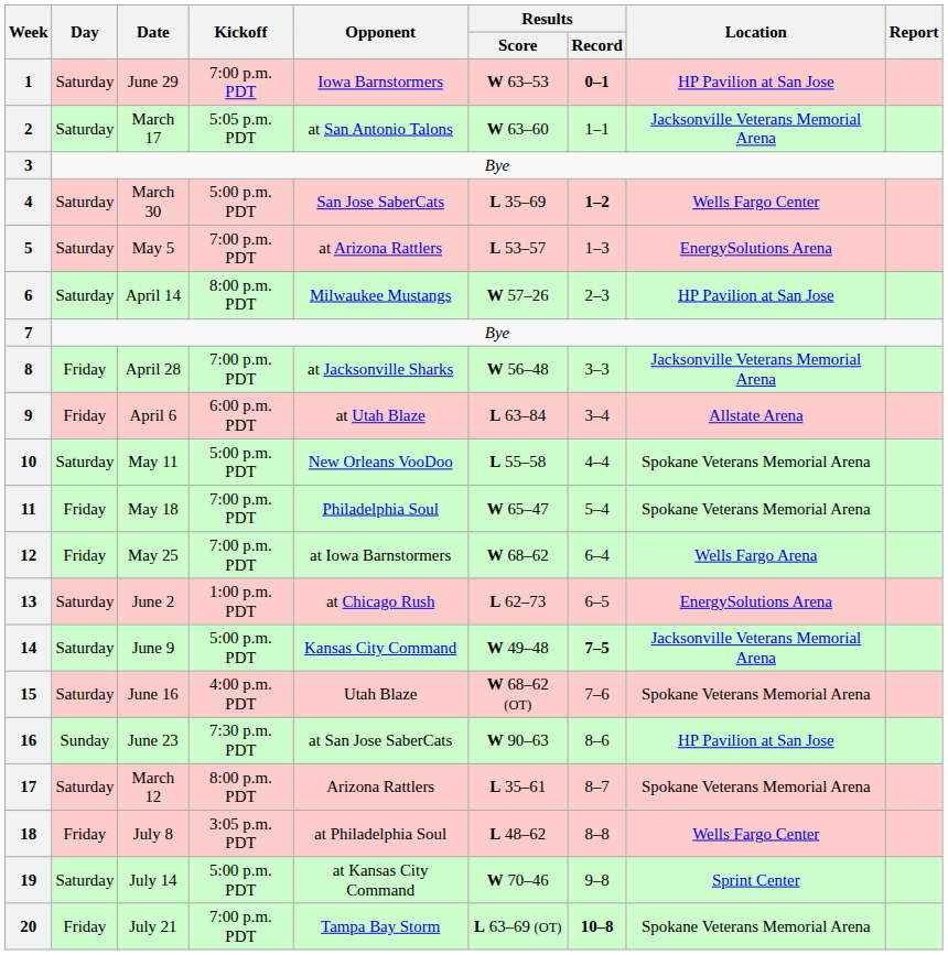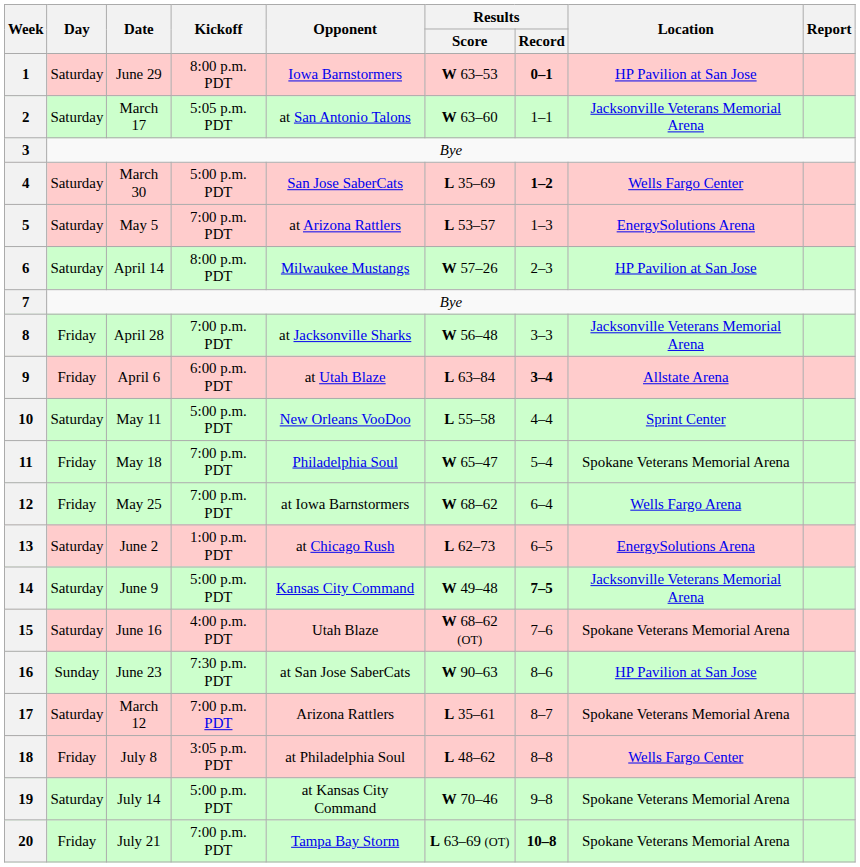1 | Kickoff: 7:00 p.m. PDT -> 8:00 p.m. PDT
9 | Results / Record: normal -> bold
10 | Location: Spokane Veterans Memorial Arena -> Sprint Center
17 | Kickoff: 8:00 p.m. PDT -> 7:00 p.m. PDT
19 | Location: Sprint Center -> Spokane Veterans Memorial Arena
